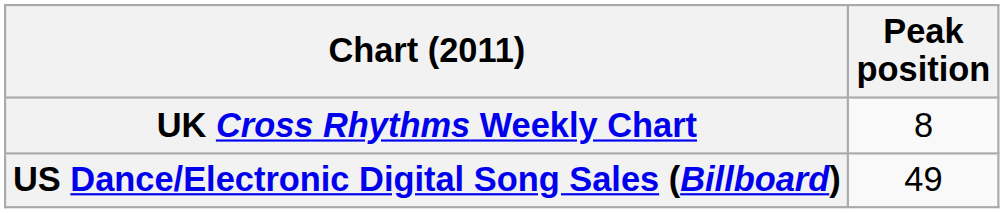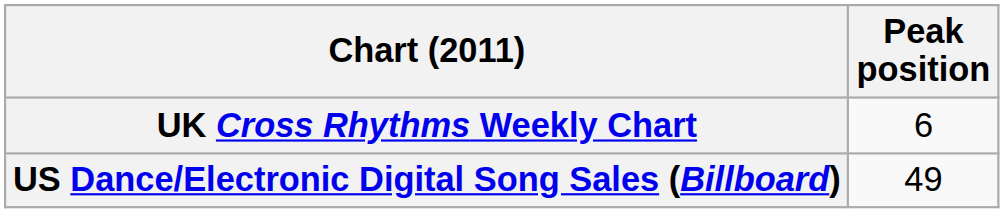UK Cross Rhythms Weekly Chart | Peak position: 8 -> 6
